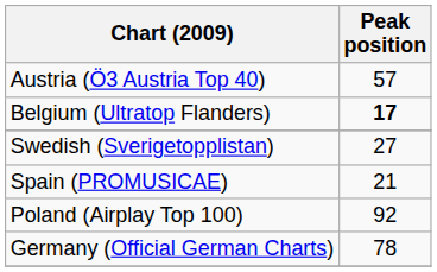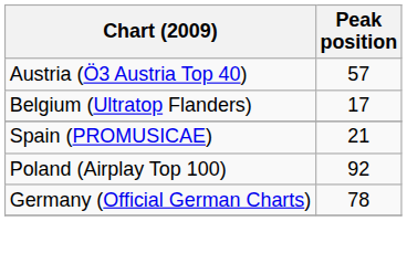Belgium (Ultratop Flanders) | Peak position: bold -> normal
- row: Swedish (Sverigetopplistan) | 27
